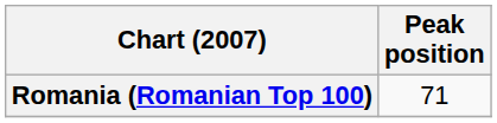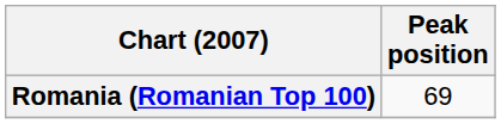Romania (Romanian Top 100) | Peak position: 71 -> 69
